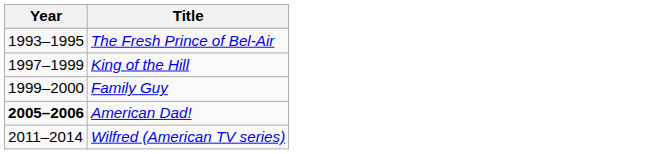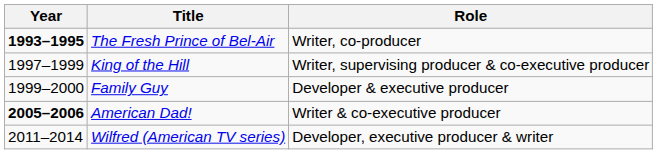+ column: Role | Writer, co-producer | Writer, supervising producer & co-executive producer | Developer & executive producer | Writer & co-executive producer | Developer, executive producer & writer
The Fresh Prince of Bel-Air | Year: normal -> bold
